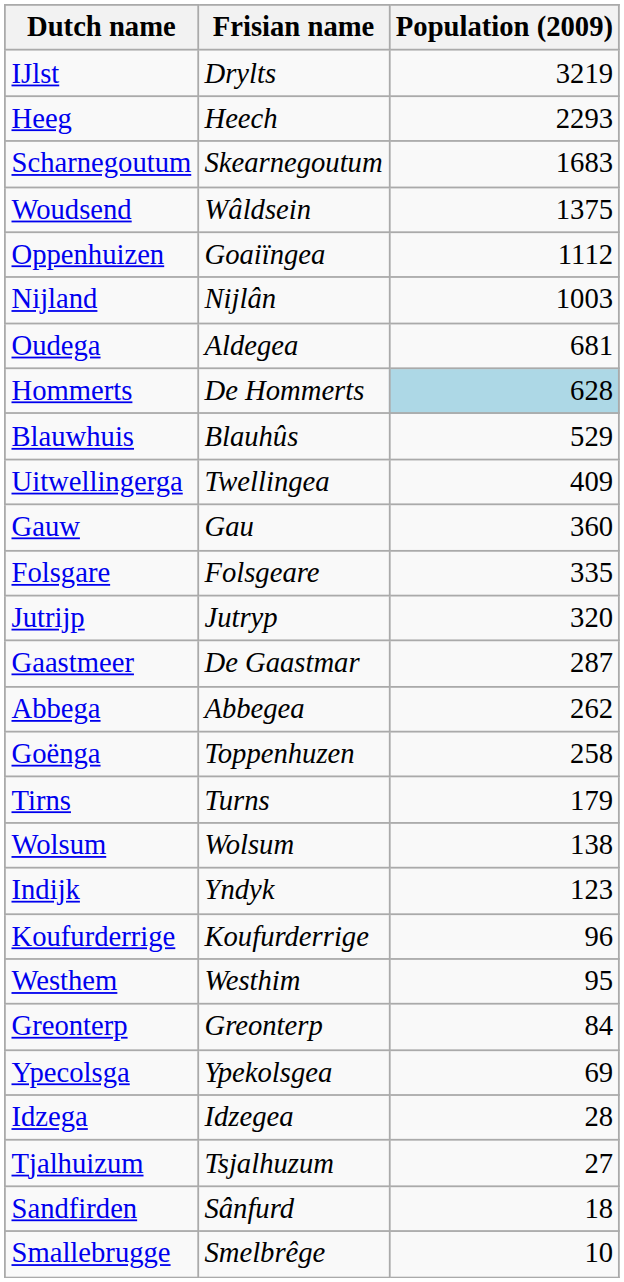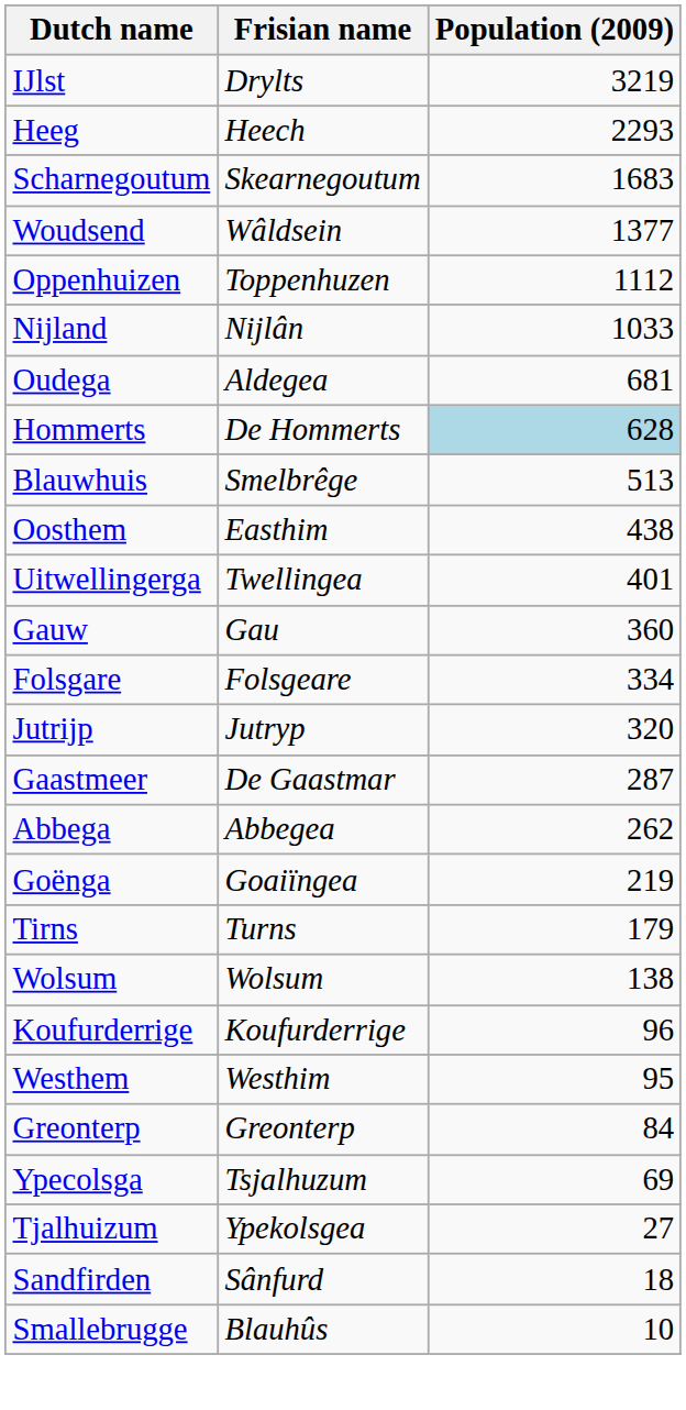Woudsend | Population (2009): 1375 -> 1377
Oppenhuizen | Frisian name: Goaiïngea -> Toppenhuzen
Nijland | Population (2009): 1003 -> 1033
Blauwhuis | Frisian name: Blauhûs -> Smelbrêge
Blauwhuis | Population (2009): 529 -> 513
+ row: Oosthem | Easthim | 438
Uitwellingerga | Population (2009): 409 -> 401
Folsgare | Population (2009): 335 -> 334
Goënga | Frisian name: Toppenhuzen -> Goaiïngea
Goënga | Population (2009): 258 -> 219
- row: Indijk | Yndyk | 123
Ypecolsga | Frisian name: Ypekolsgea -> Tsjalhuzum
- row: Idzega | Idzegea | 28
Tjalhuizum | Frisian name: Tsjalhuzum -> Ypekolsgea
Smallebrugge | Frisian name: Smelbrêge -> Blauhûs
